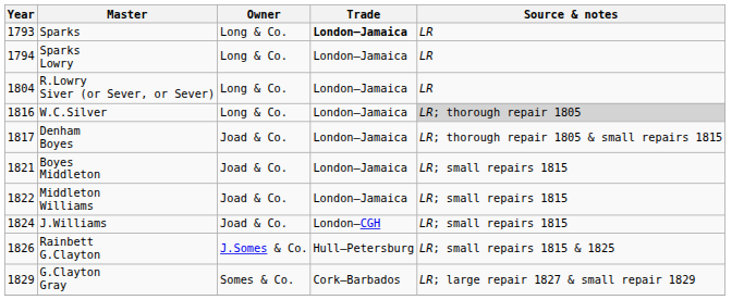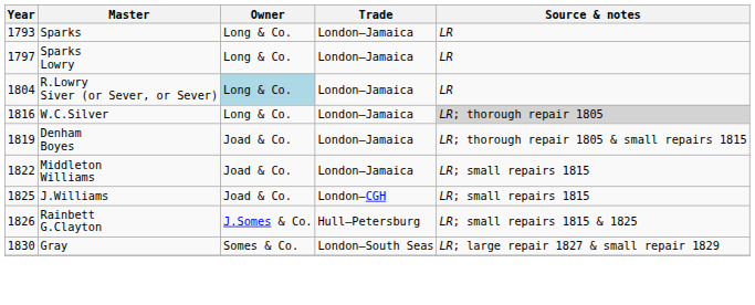Sparks | Trade: bold -> normal
Sparks Lowry | Year: 1794 -> 1797
R.Lowry Siver (or Sever, or Sever) | Owner: no background -> lightblue background
Denham Boyes | Year: 1817 -> 1819
- row: 1821 | Boyes Middleton | Joad & Co. | London–Jamaica | LR; small repairs 1815
J.Williams | Year: 1824 -> 1825
- row: 1829 | G.Clayton Gray | Somes & Co. | Cork–Barbados | LR; large repair 1827 & small repair 1829
+ row: 1830 | Gray | Somes & Co. | London–South Seas | LR; large repair 1827 & small repair 1829
